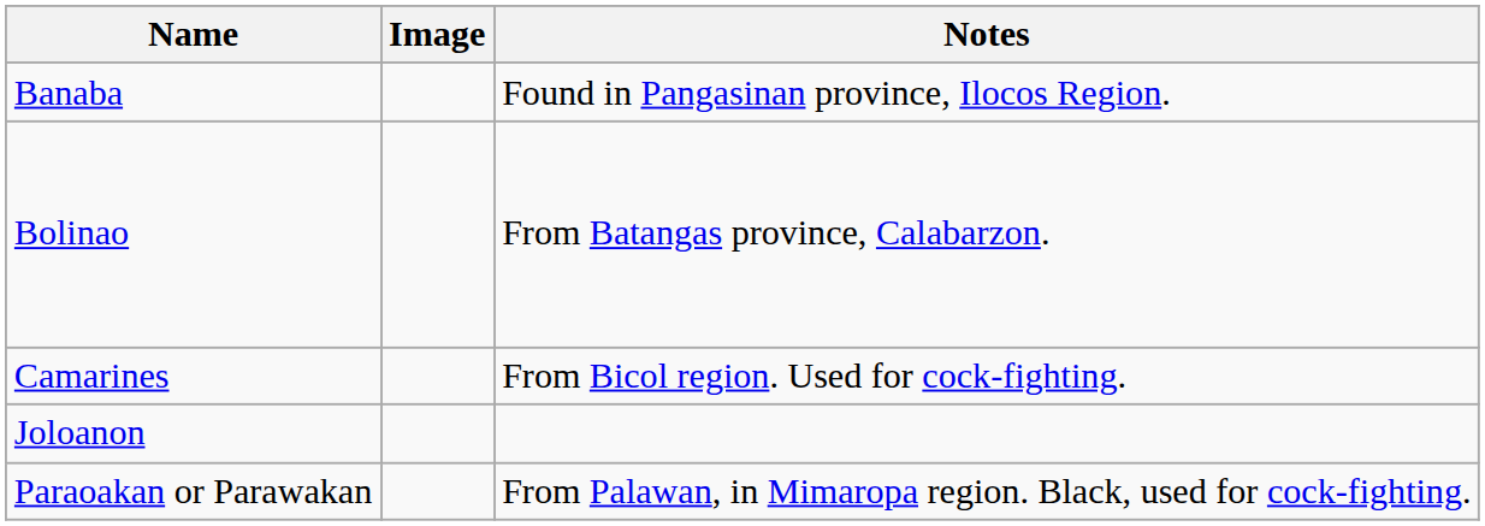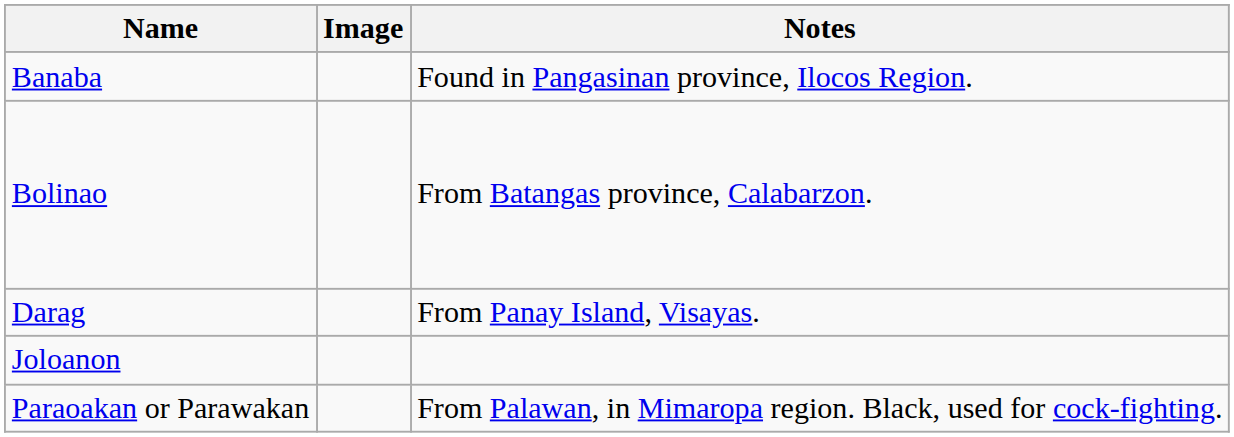- row: Camarines | From Bicol region. Used for cock-fighting.
+ row: Darag | From Panay Island, Visayas.
